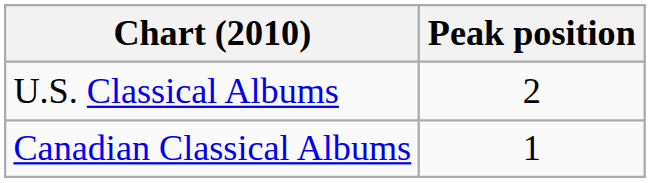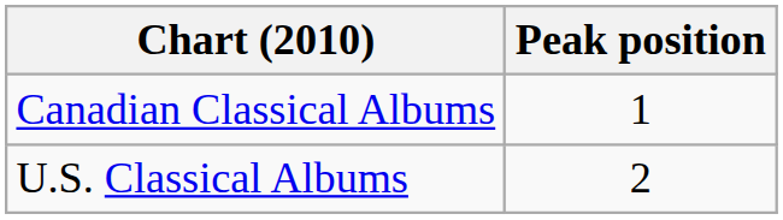rows swapped: Canadian Classical Albums <-> U.S. Classical Albums
